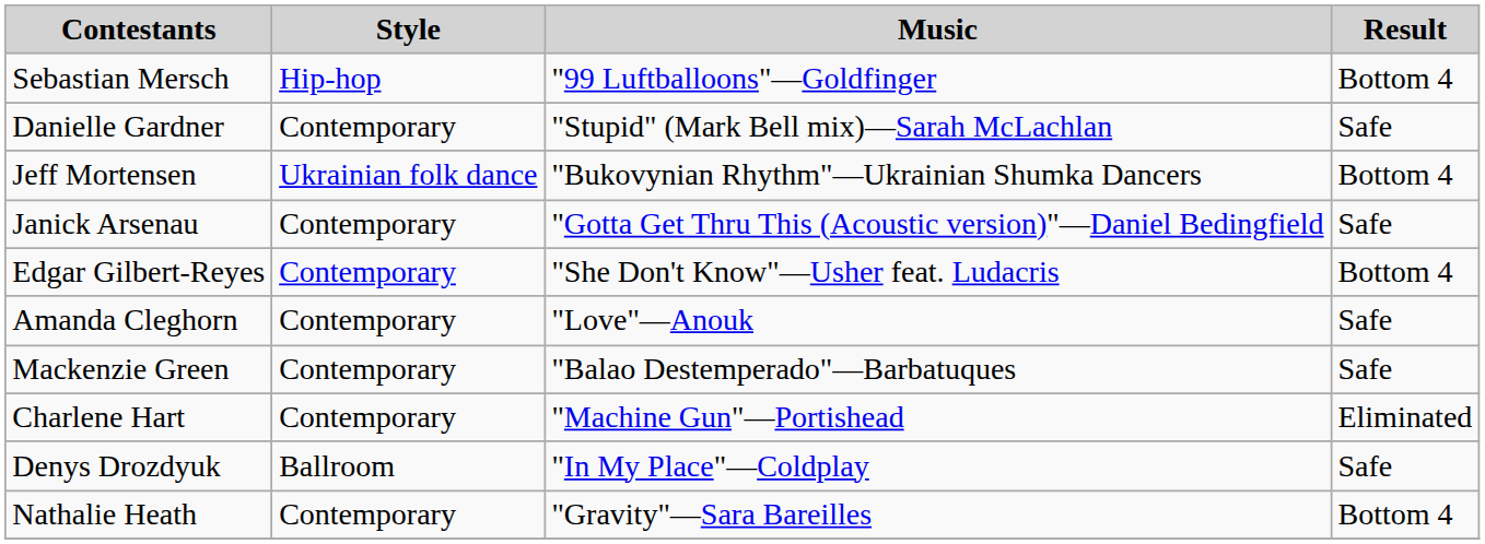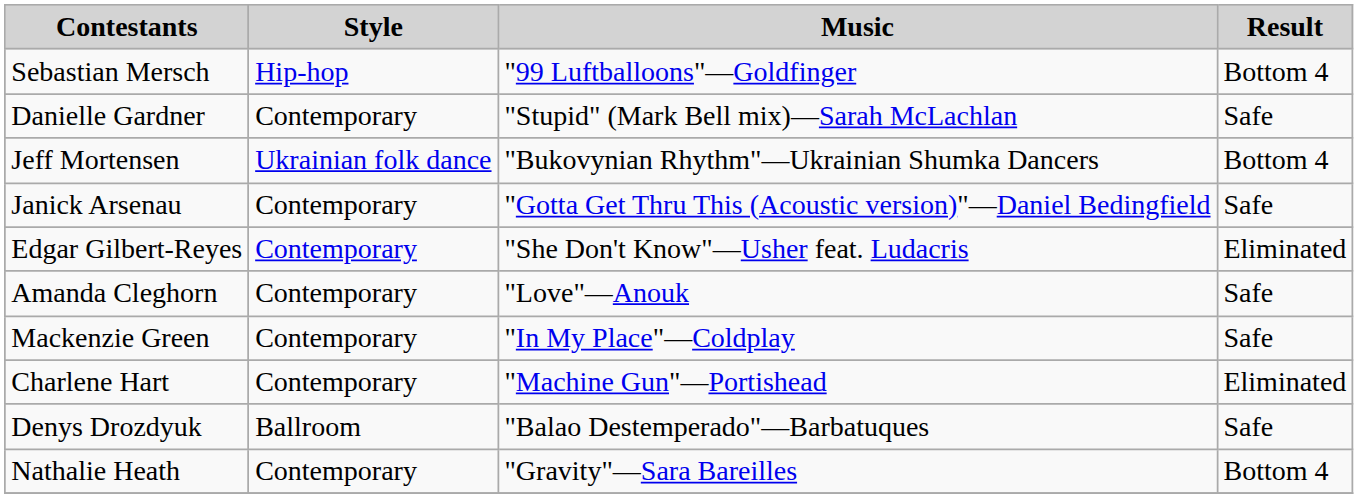Edgar Gilbert-Reyes | Result: Bottom 4 -> Eliminated
Mackenzie Green | Music: "Balao Destemperado"—Barbatuques -> "In My Place"—Coldplay
Denys Drozdyuk | Music: "In My Place"—Coldplay -> "Balao Destemperado"—Barbatuques
